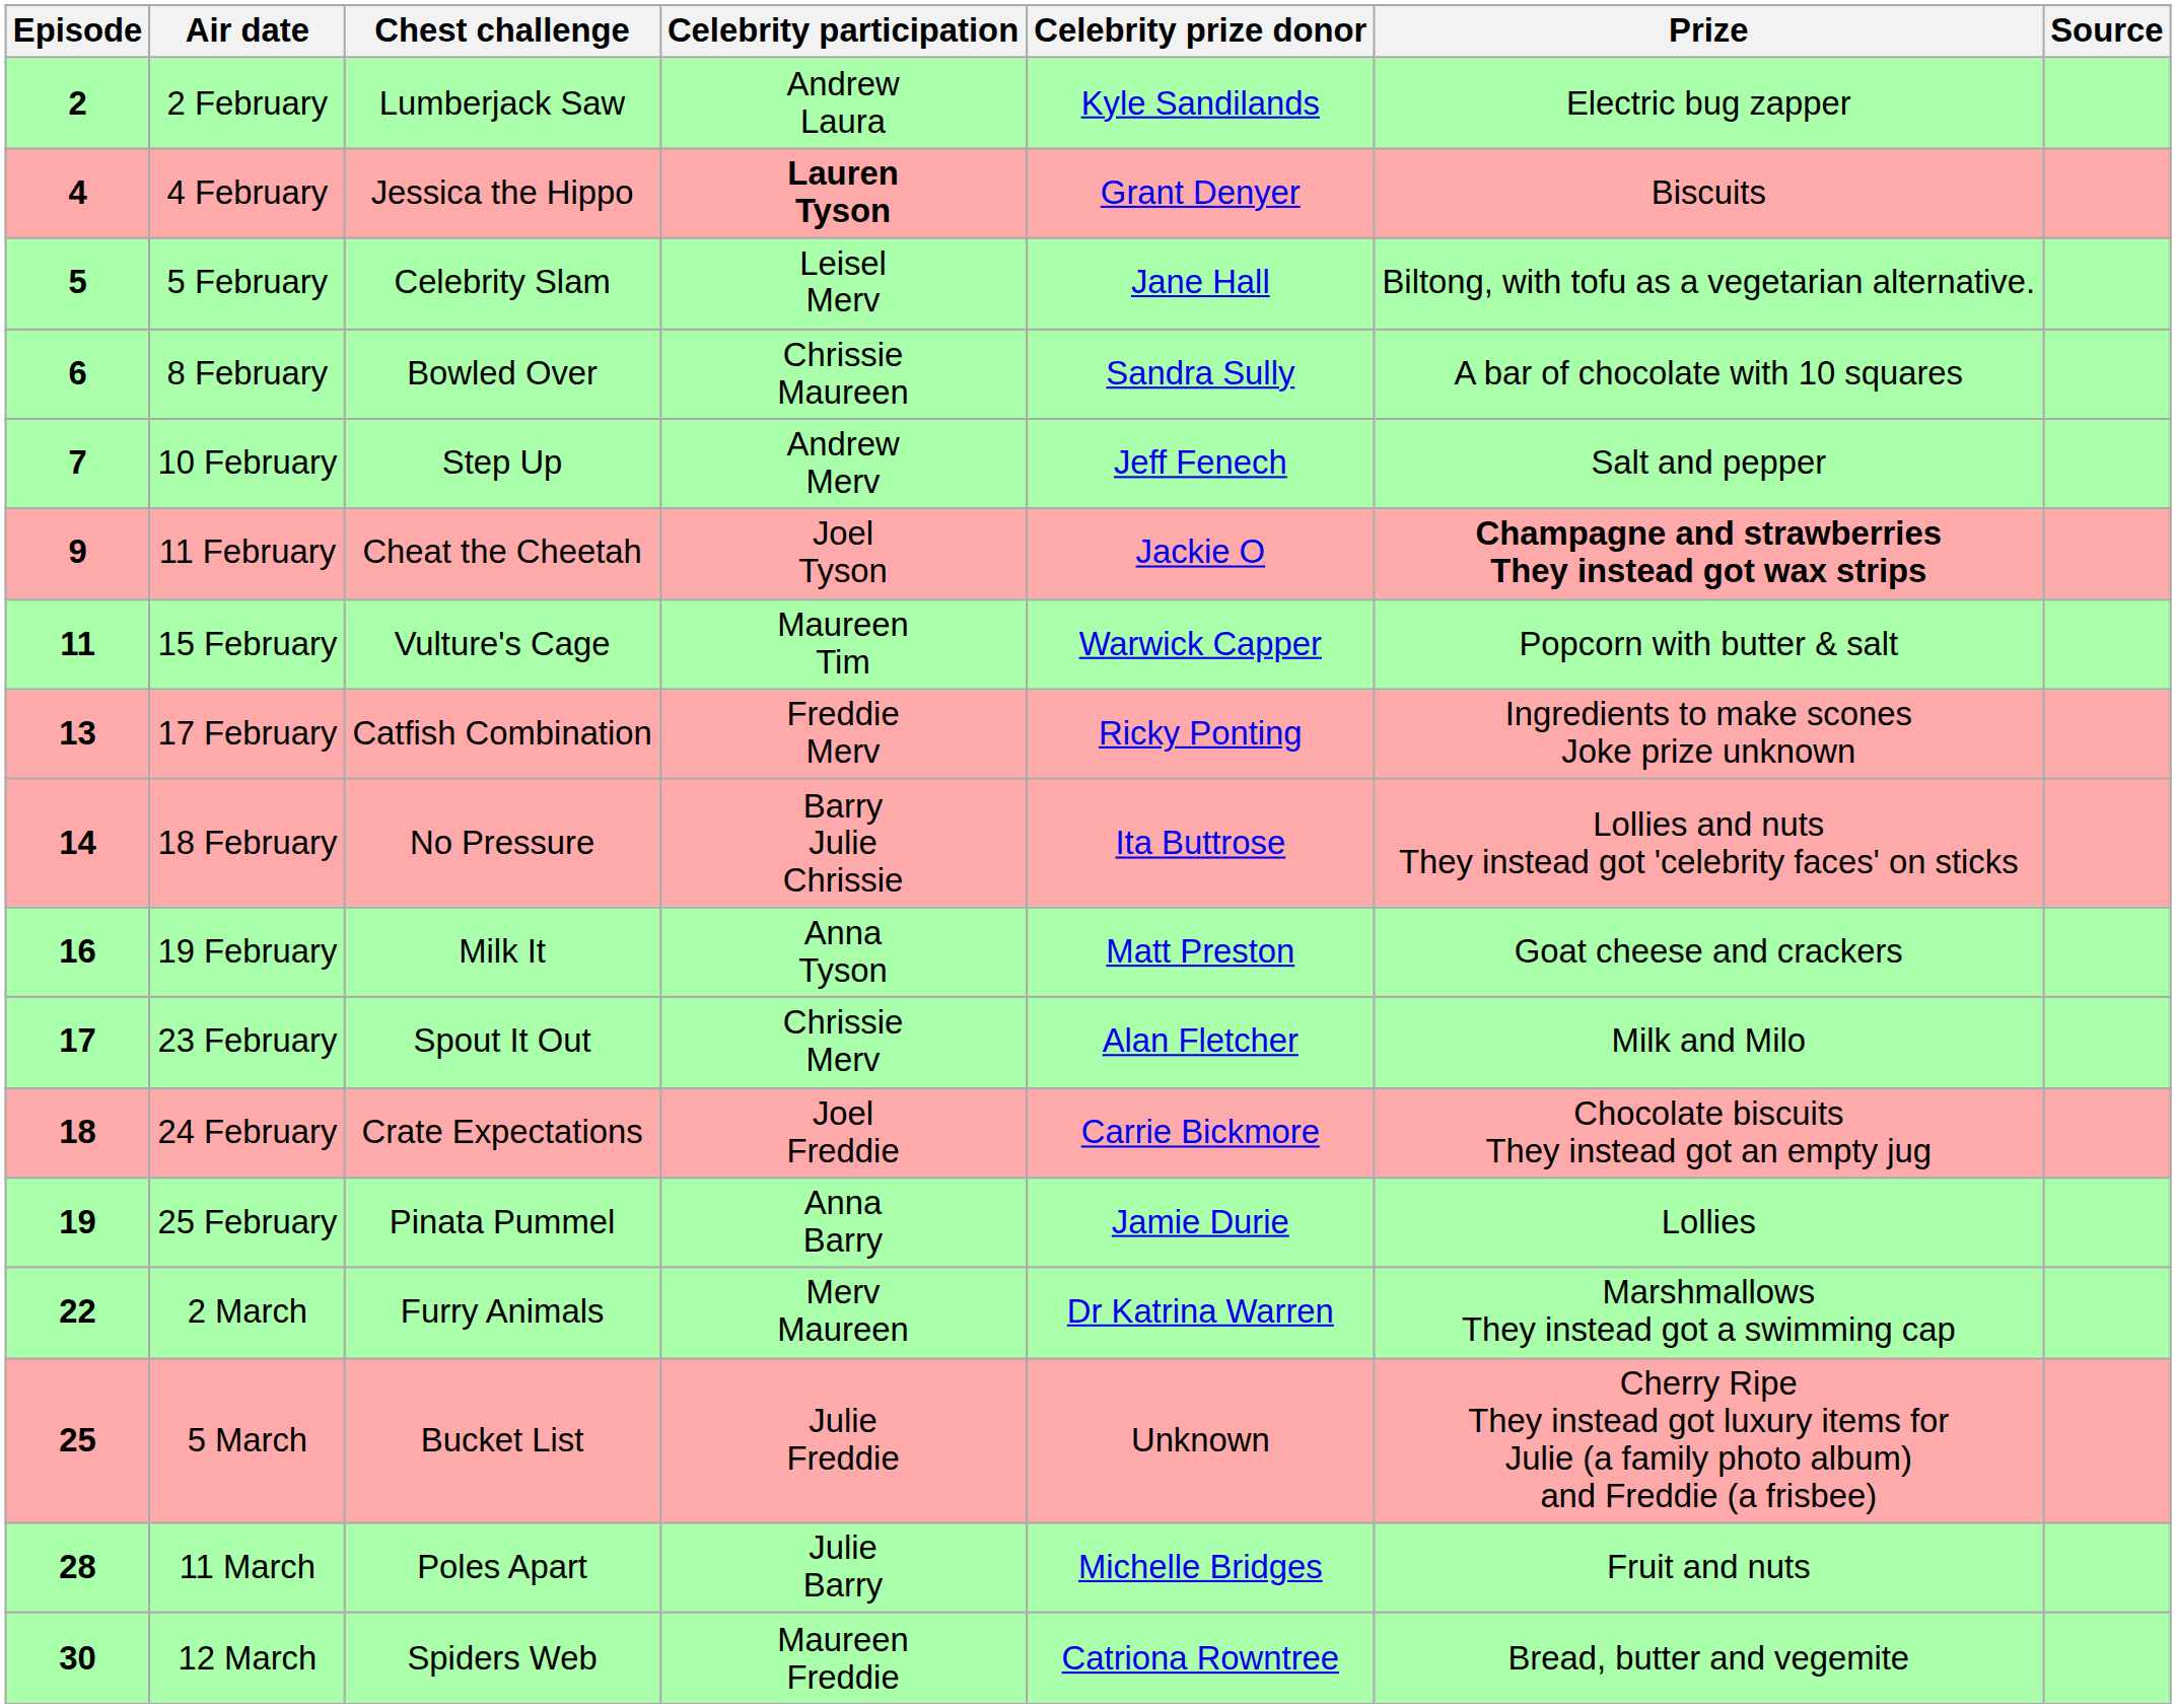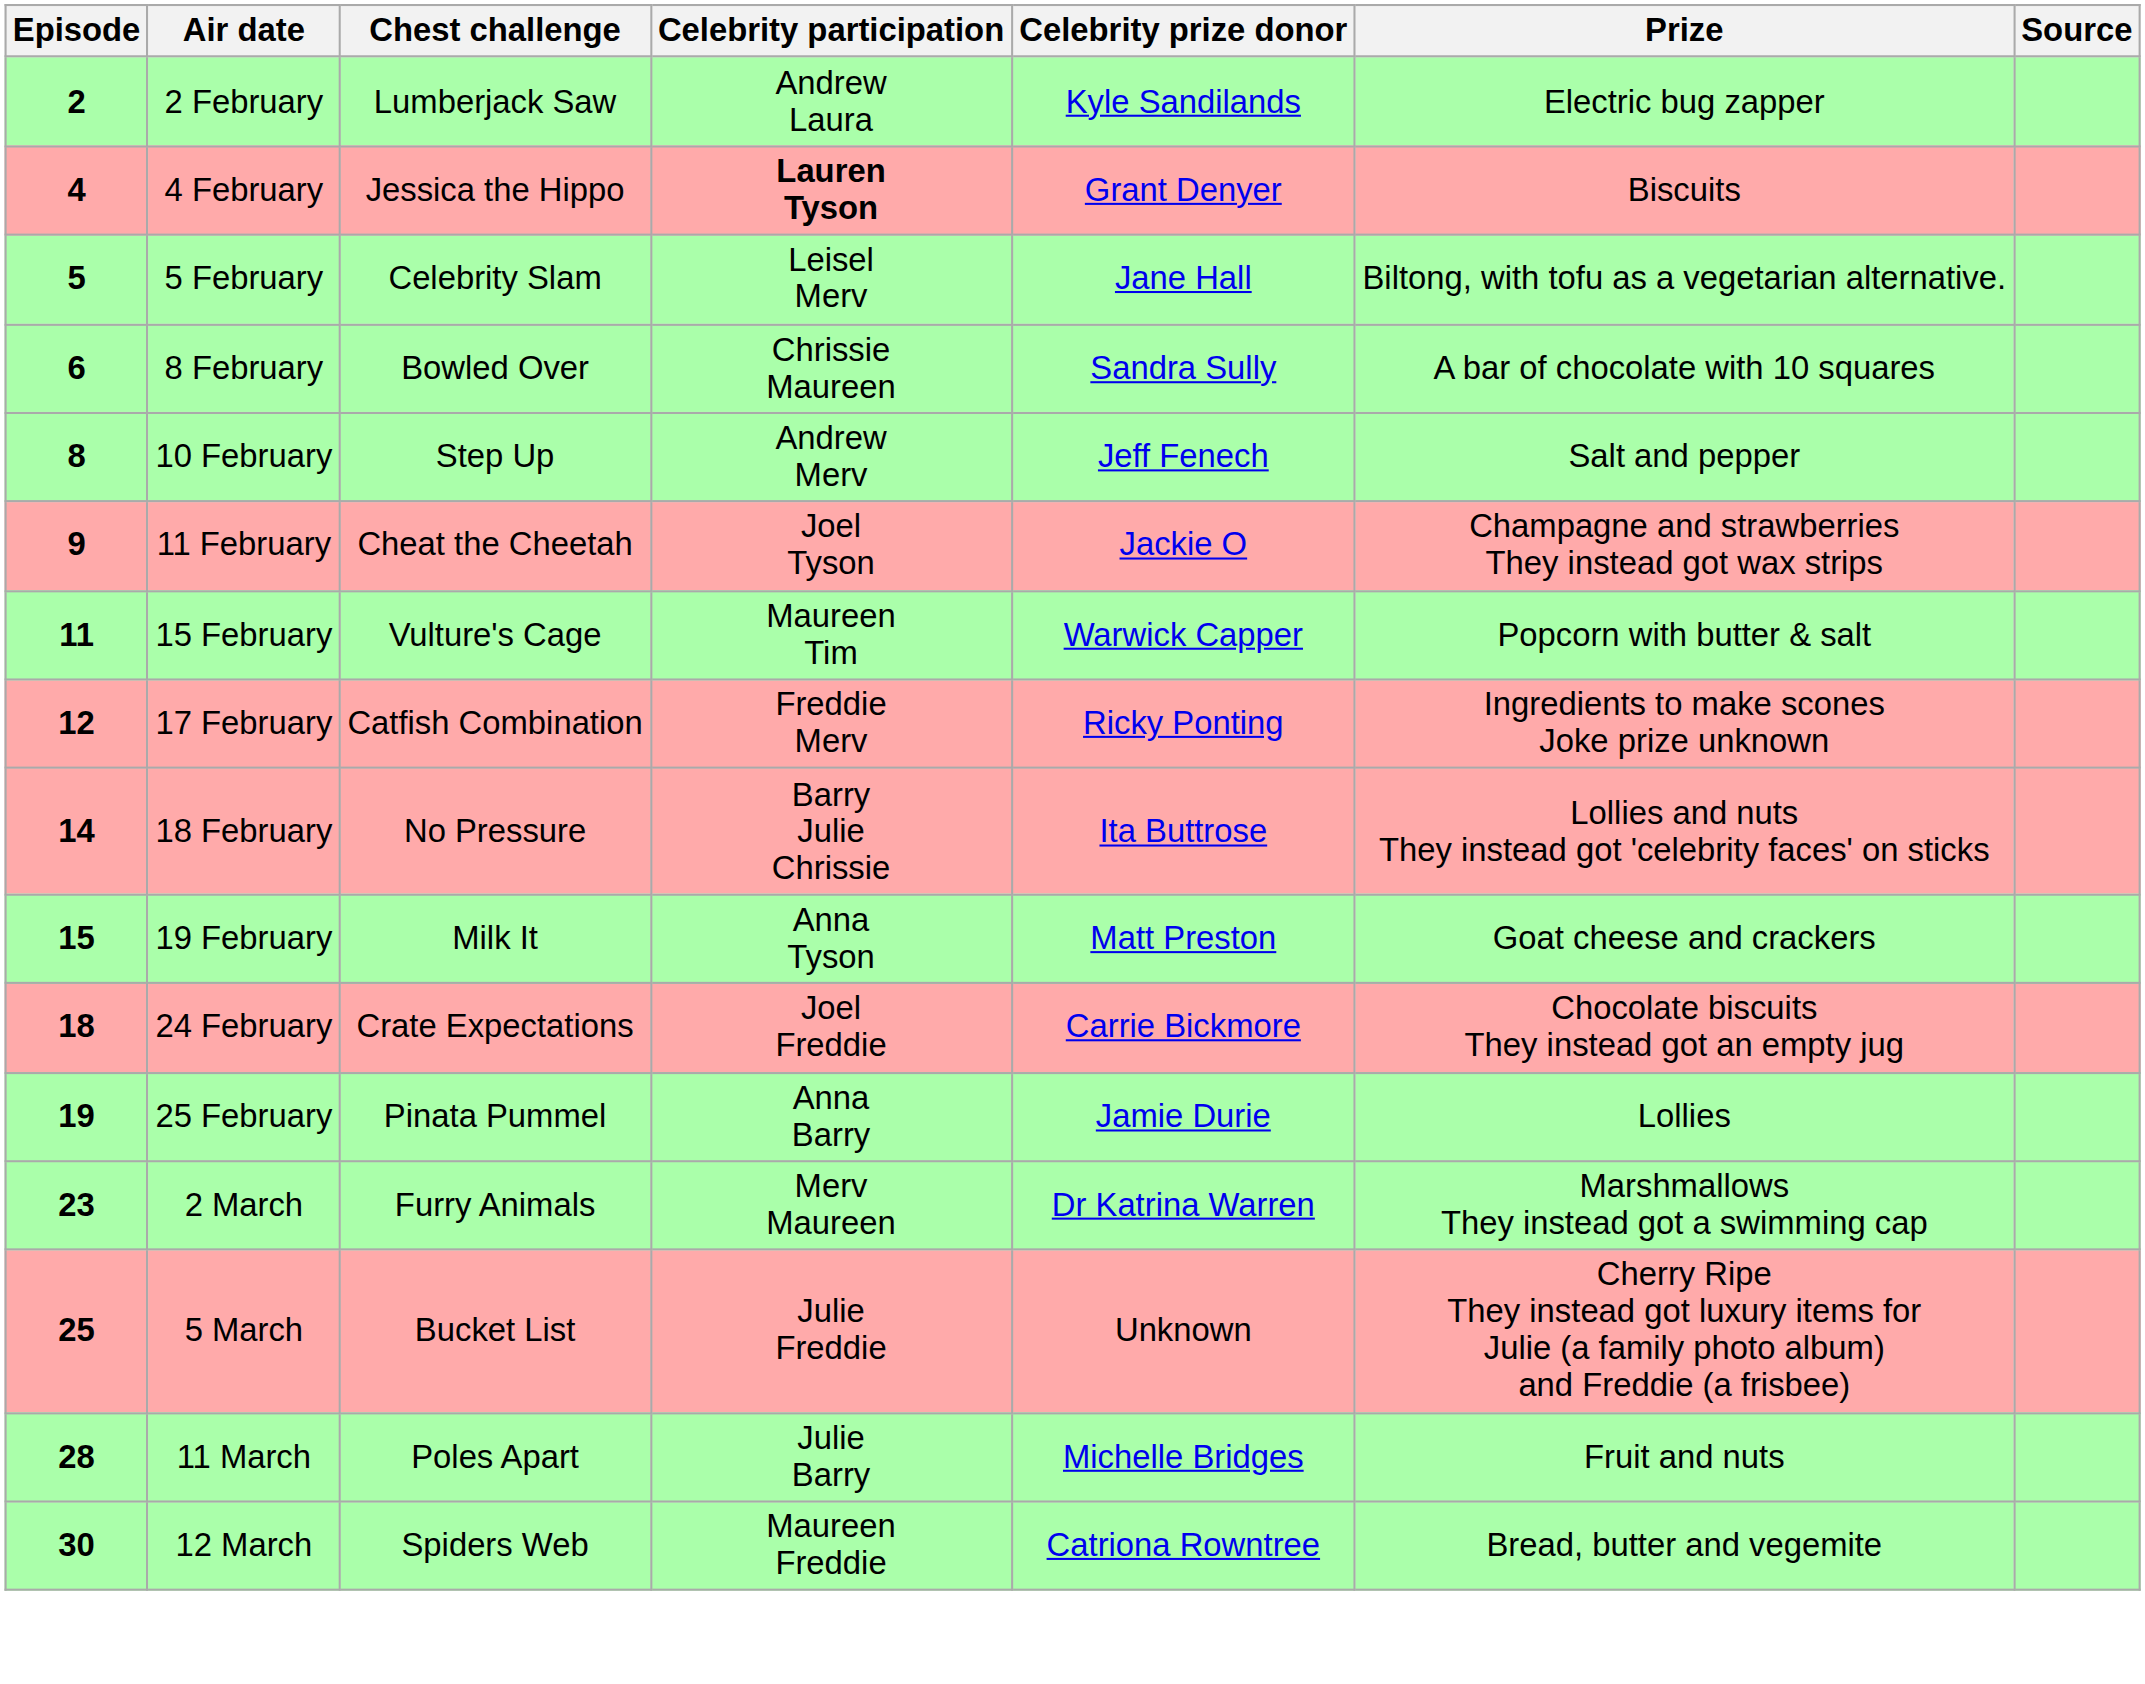10 February | Episode: 7 -> 8
11 February | Prize: bold -> normal
17 February | Episode: 13 -> 12
19 February | Episode: 16 -> 15
- row: 17 | 23 February | Spout It Out | Chrissie Merv | Alan Fletcher | Milk and Milo
2 March | Episode: 22 -> 23
